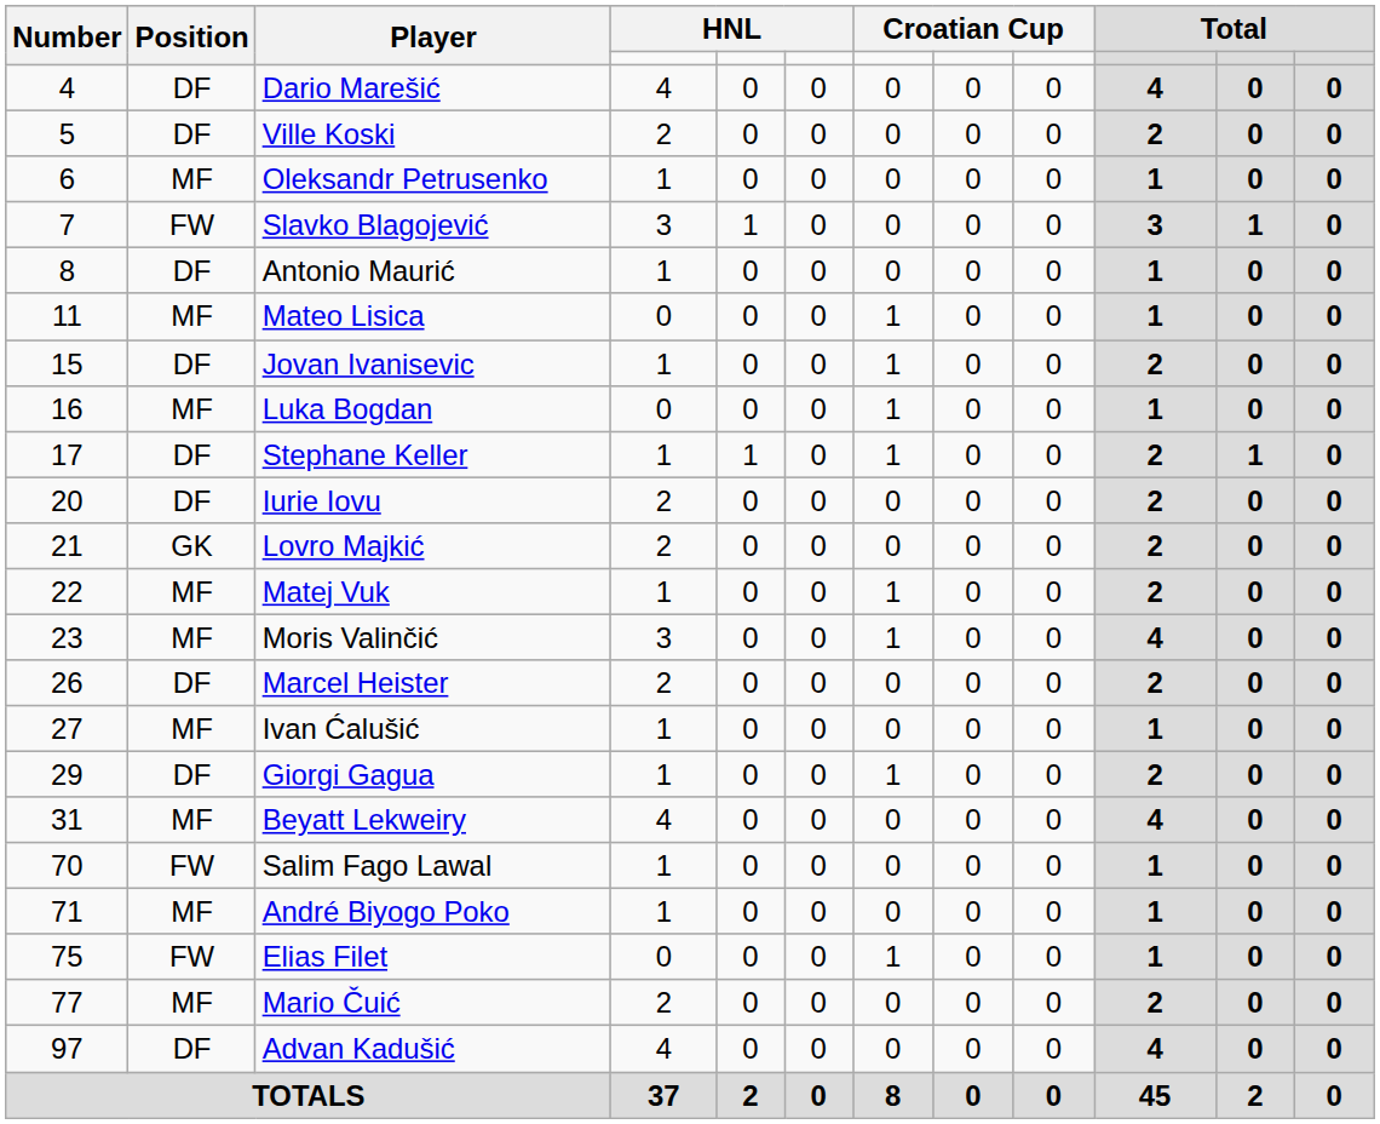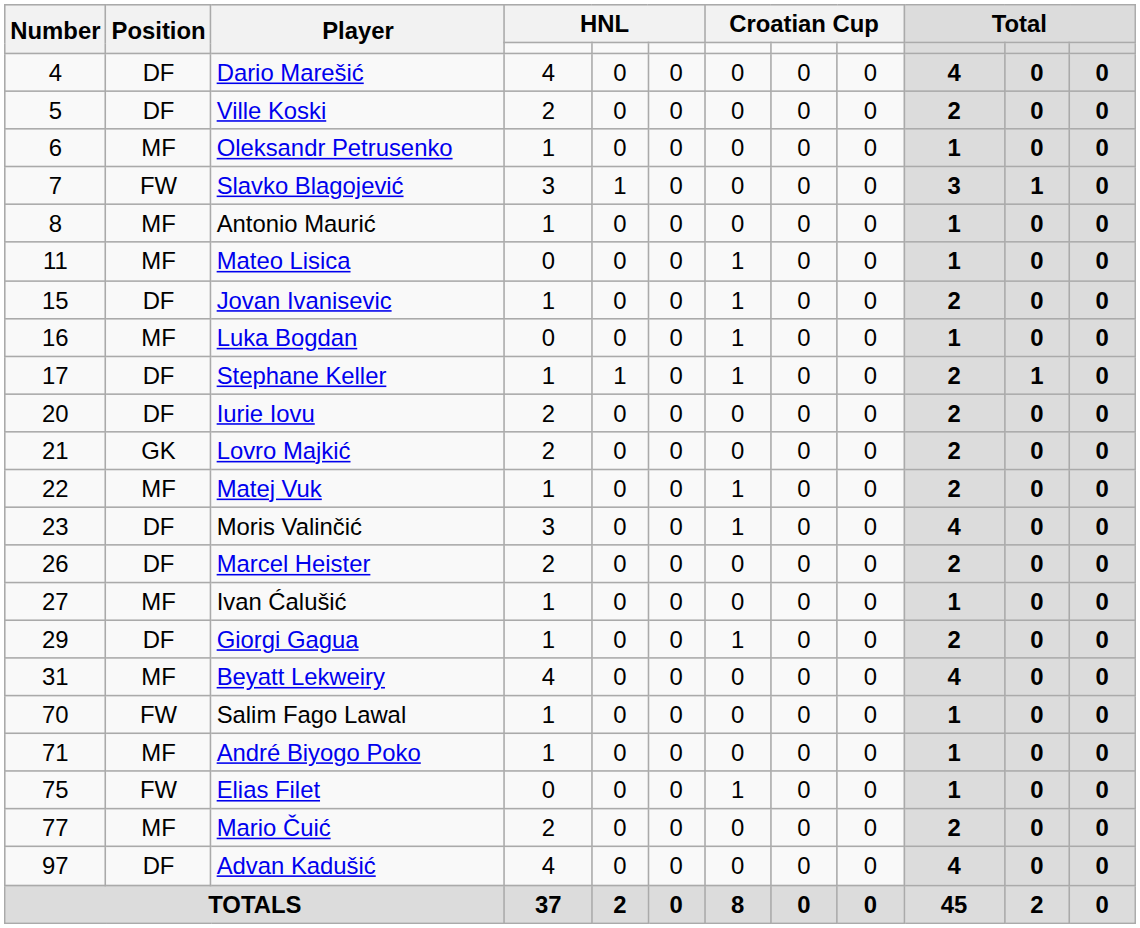Antonio Maurić | Position: DF -> MF
Moris Valinčić | Position: MF -> DF
